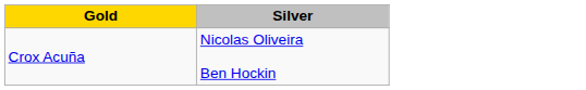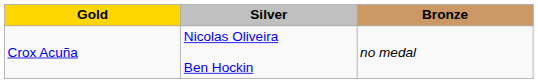+ column: Bronze | no medal
